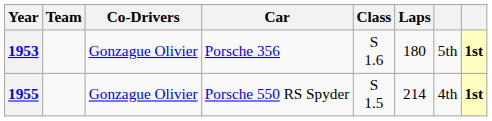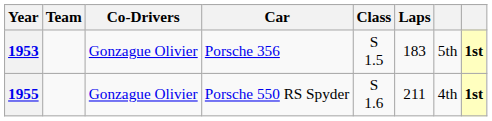1953 | Class: S 1.6 -> S 1.5
1953 | Laps: 180 -> 183
1955 | Class: S 1.5 -> S 1.6
1955 | Laps: 214 -> 211
